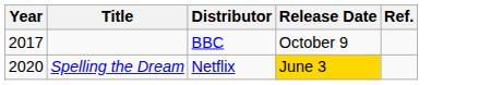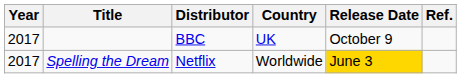+ column: Country | UK | Worldwide
Spelling the Dream | Year: 2020 -> 2017
